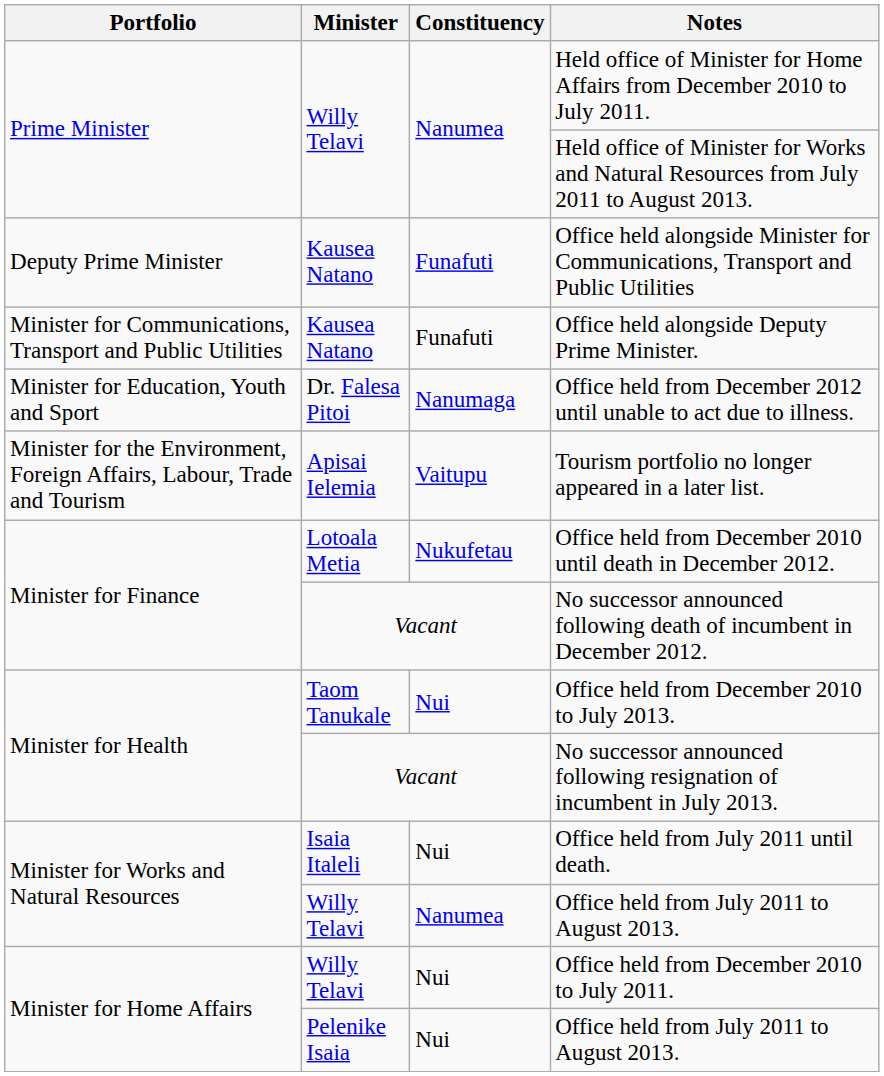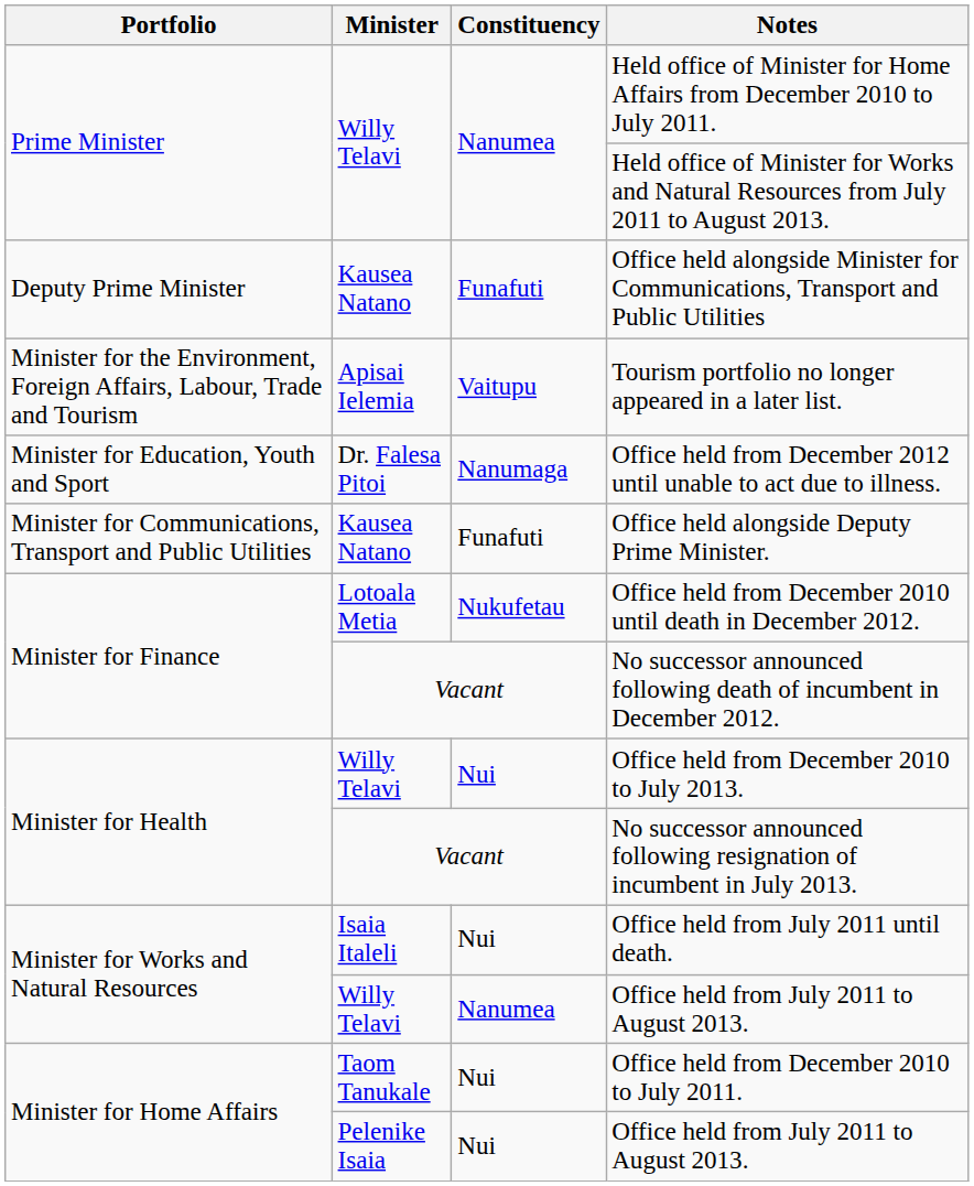rows swapped: Office held alongside Deputy Prime Minister. <-> Tourism portfolio no longer appeared in a later list.
Office held from December 2010 to July 2013. | Minister: Taom Tanukale -> Willy Telavi
Office held from December 2010 to July 2011. | Minister: Willy Telavi -> Taom Tanukale
